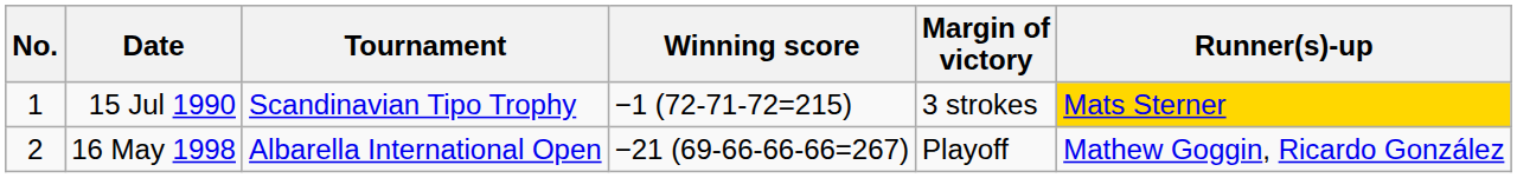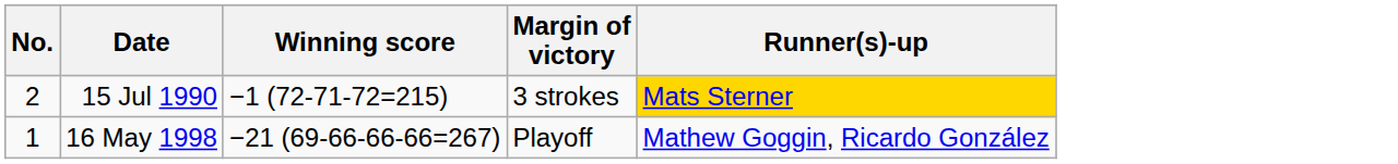- column: Tournament | Scandinavian Tipo Trophy | Albarella International Open
15 Jul 1990 | No.: 1 -> 2
16 May 1998 | No.: 2 -> 1
